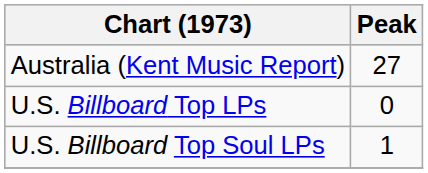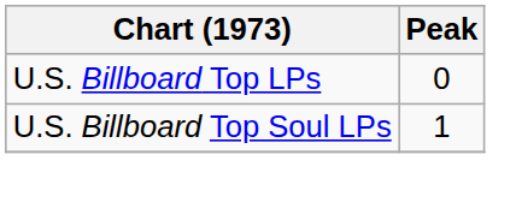- row: Australia (Kent Music Report) | 27
